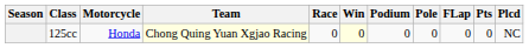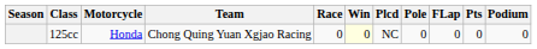columns swapped: Podium <-> Plcd
125cc | Team: lightyellow background -> no background
